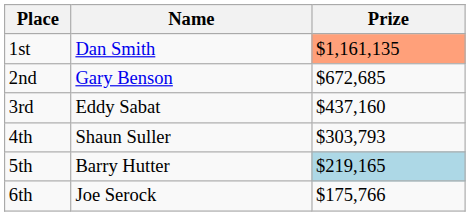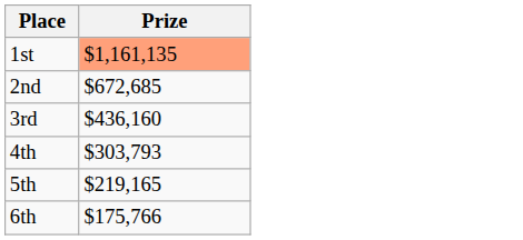- column: Name | Dan Smith | Gary Benson | Eddy Sabat | Shaun Suller | Barry Hutter | Joe Serock
3rd | Prize: $437,160 -> $436,160
5th | Prize: lightblue background -> no background
